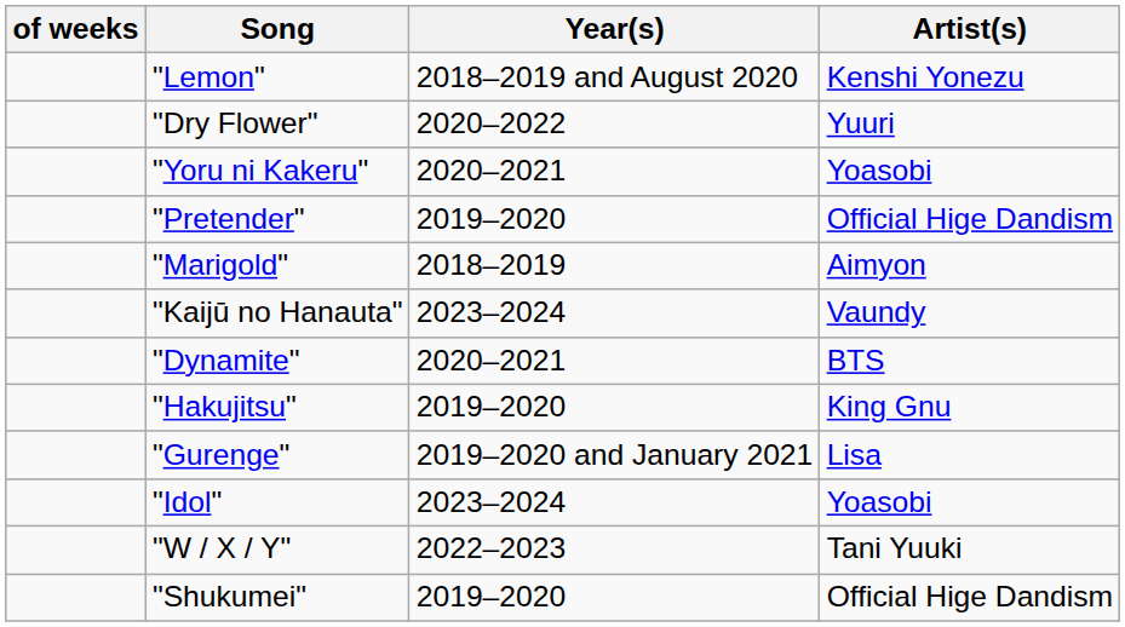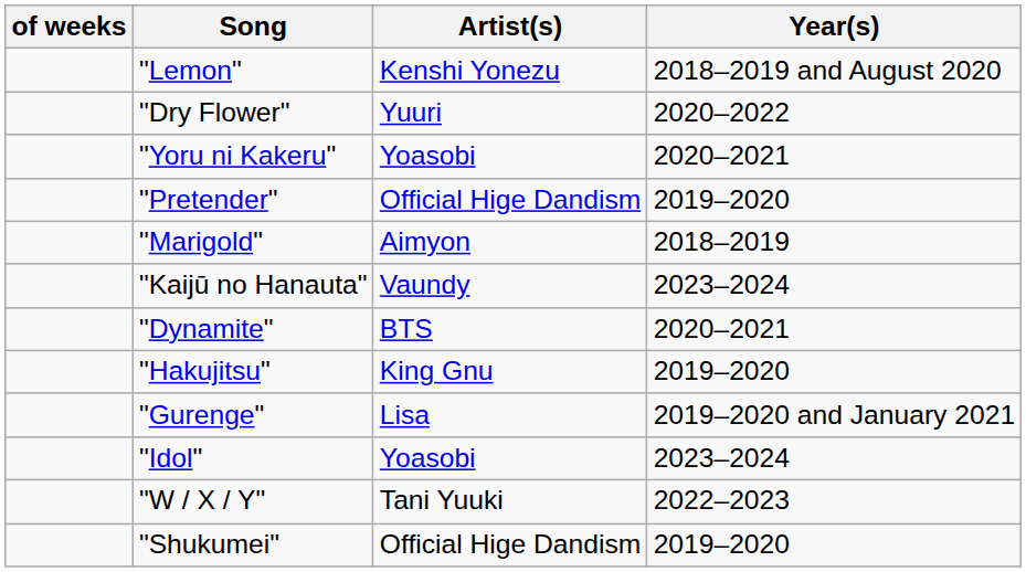columns swapped: Artist(s) <-> Year(s)
